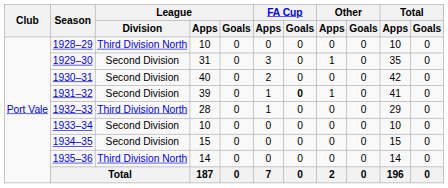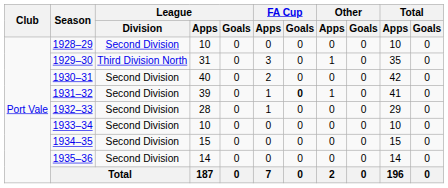1928–29 | League / Division: Third Division North -> Second Division
1929–30 | League / Division: Second Division -> Third Division North
1932–33 | League / Division: Third Division North -> Second Division
1935–36 | League / Division: Third Division North -> Second Division
